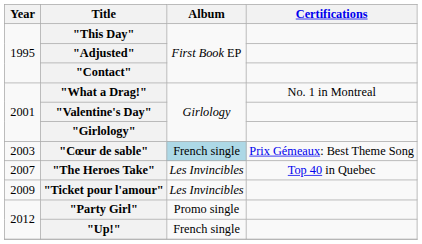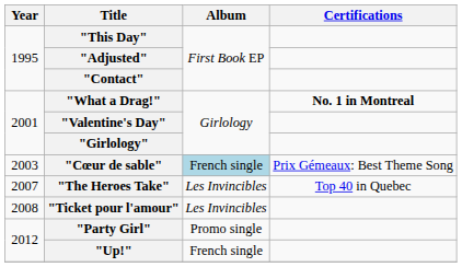"What a Drag!" | Certifications: normal -> bold
"Ticket pour l'amour" | Year: 2009 -> 2008
